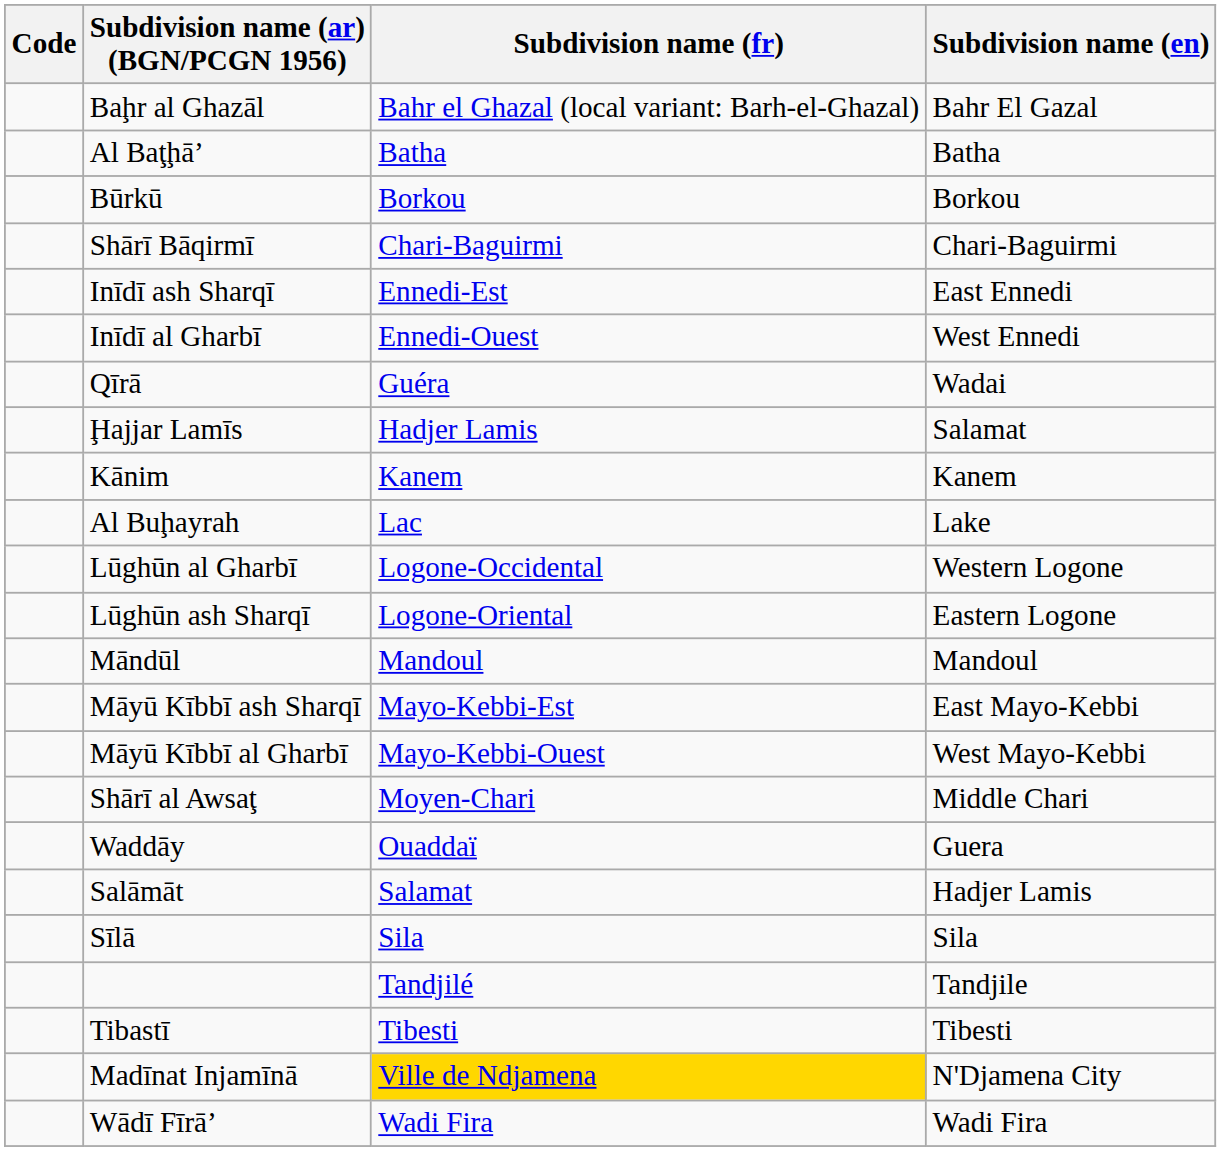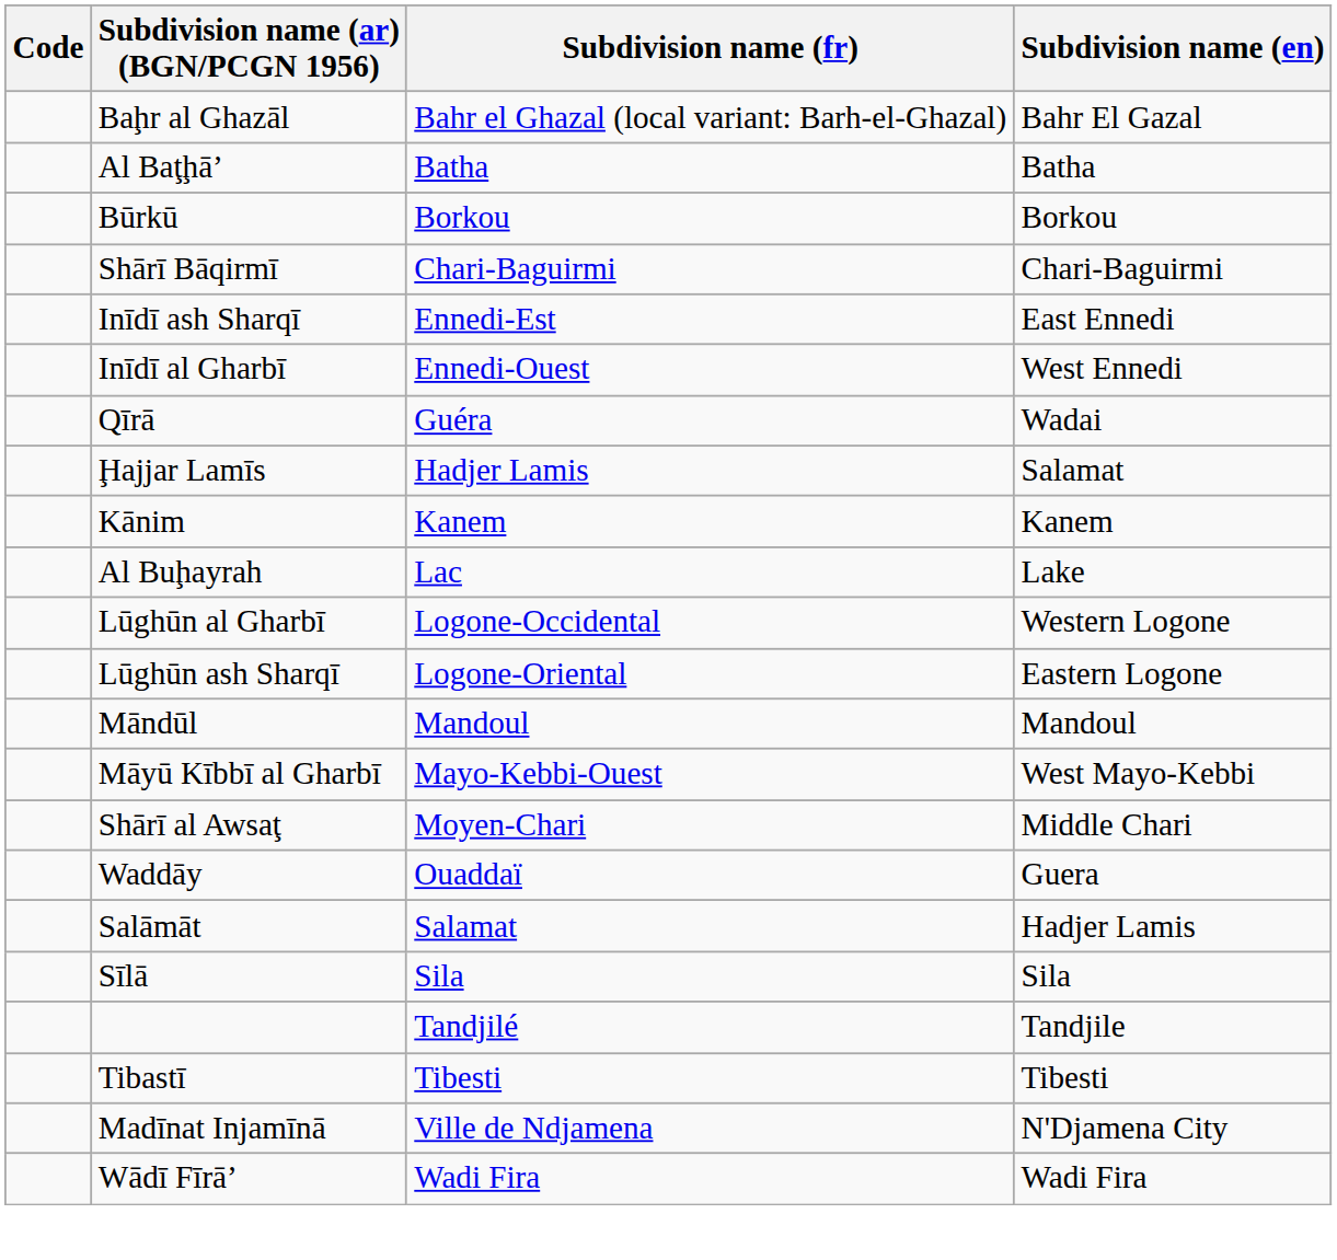- row: Māyū Kībbī ash Sharqī | Mayo-Kebbi-Est | East Mayo-Kebbi
Madīnat Injamīnā | Subdivision name (fr): gold background -> no background
